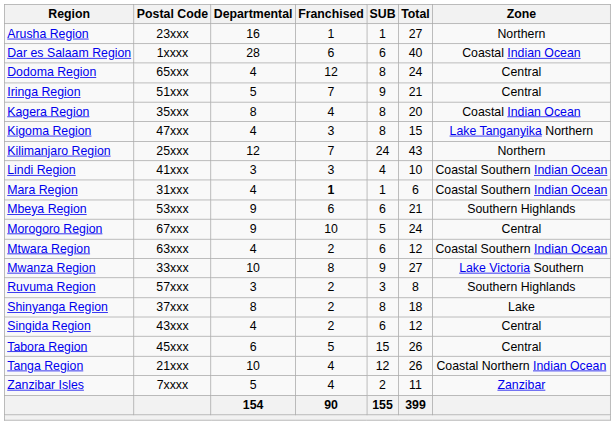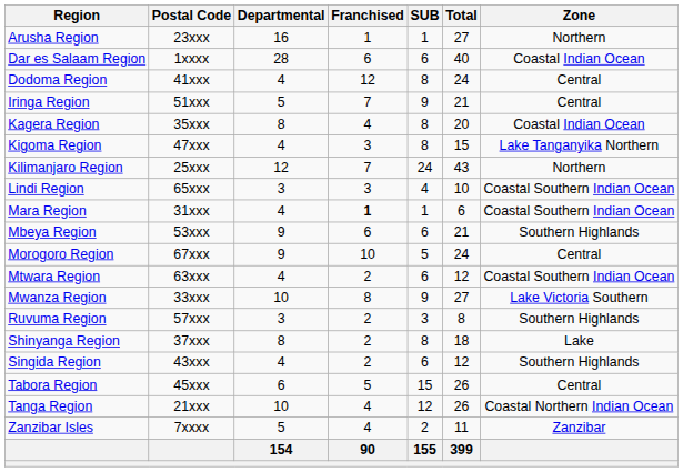Dodoma Region | Postal Code: 65xxx -> 41xxx
Lindi Region | Postal Code: 41xxx -> 65xxx
Singida Region | Zone: Central -> Southern Highlands
